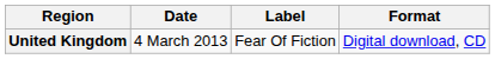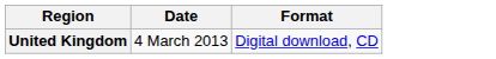- column: Label | Fear Of Fiction
